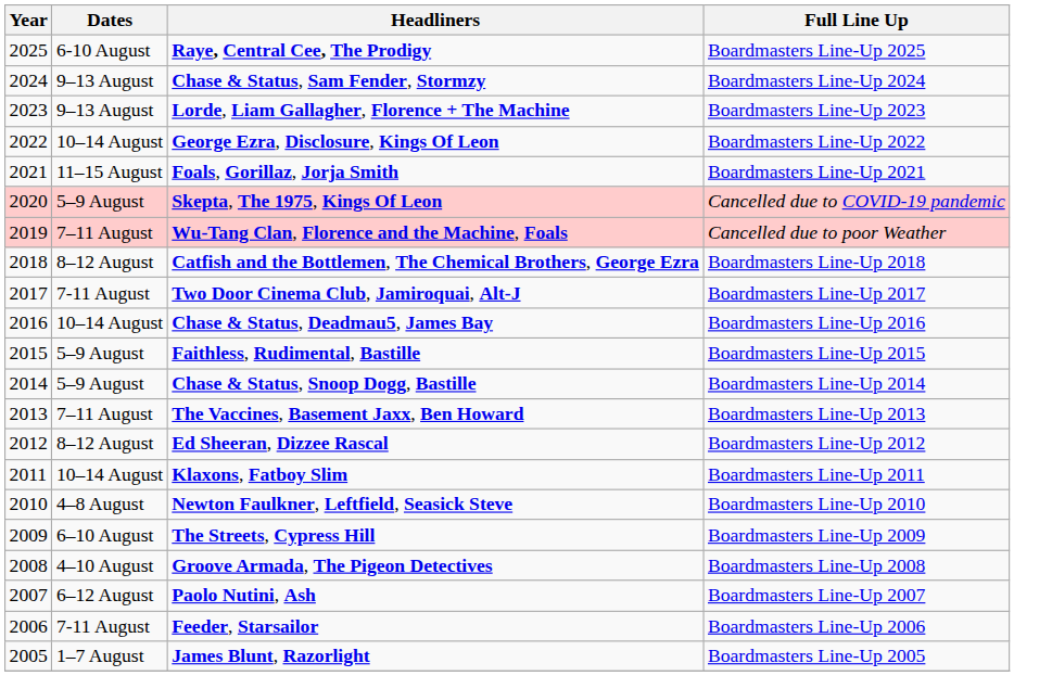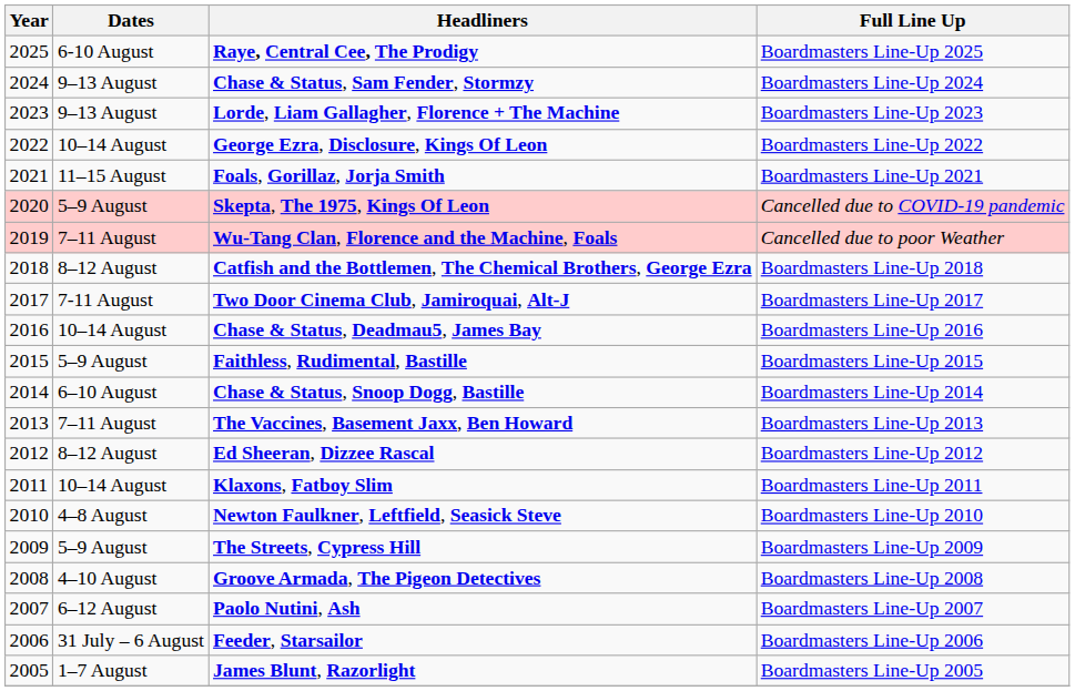Chase & Status, Snoop Dogg, Bastille | Dates: 5–9 August -> 6–10 August
The Streets, Cypress Hill | Dates: 6–10 August -> 5–9 August
Feeder, Starsailor | Dates: 7-11 August -> 31 July – 6 August
